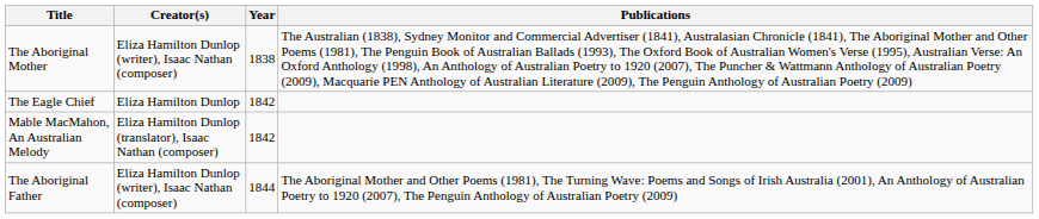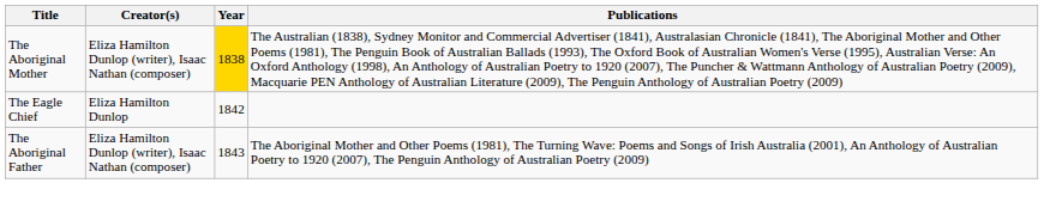The Aboriginal Mother | Year: no background -> gold background
- row: Mable MacMahon, An Australian Melody | Eliza Hamilton Dunlop (translator), Isaac Nathan (composer) | 1842
The Aboriginal Father | Year: 1844 -> 1843
